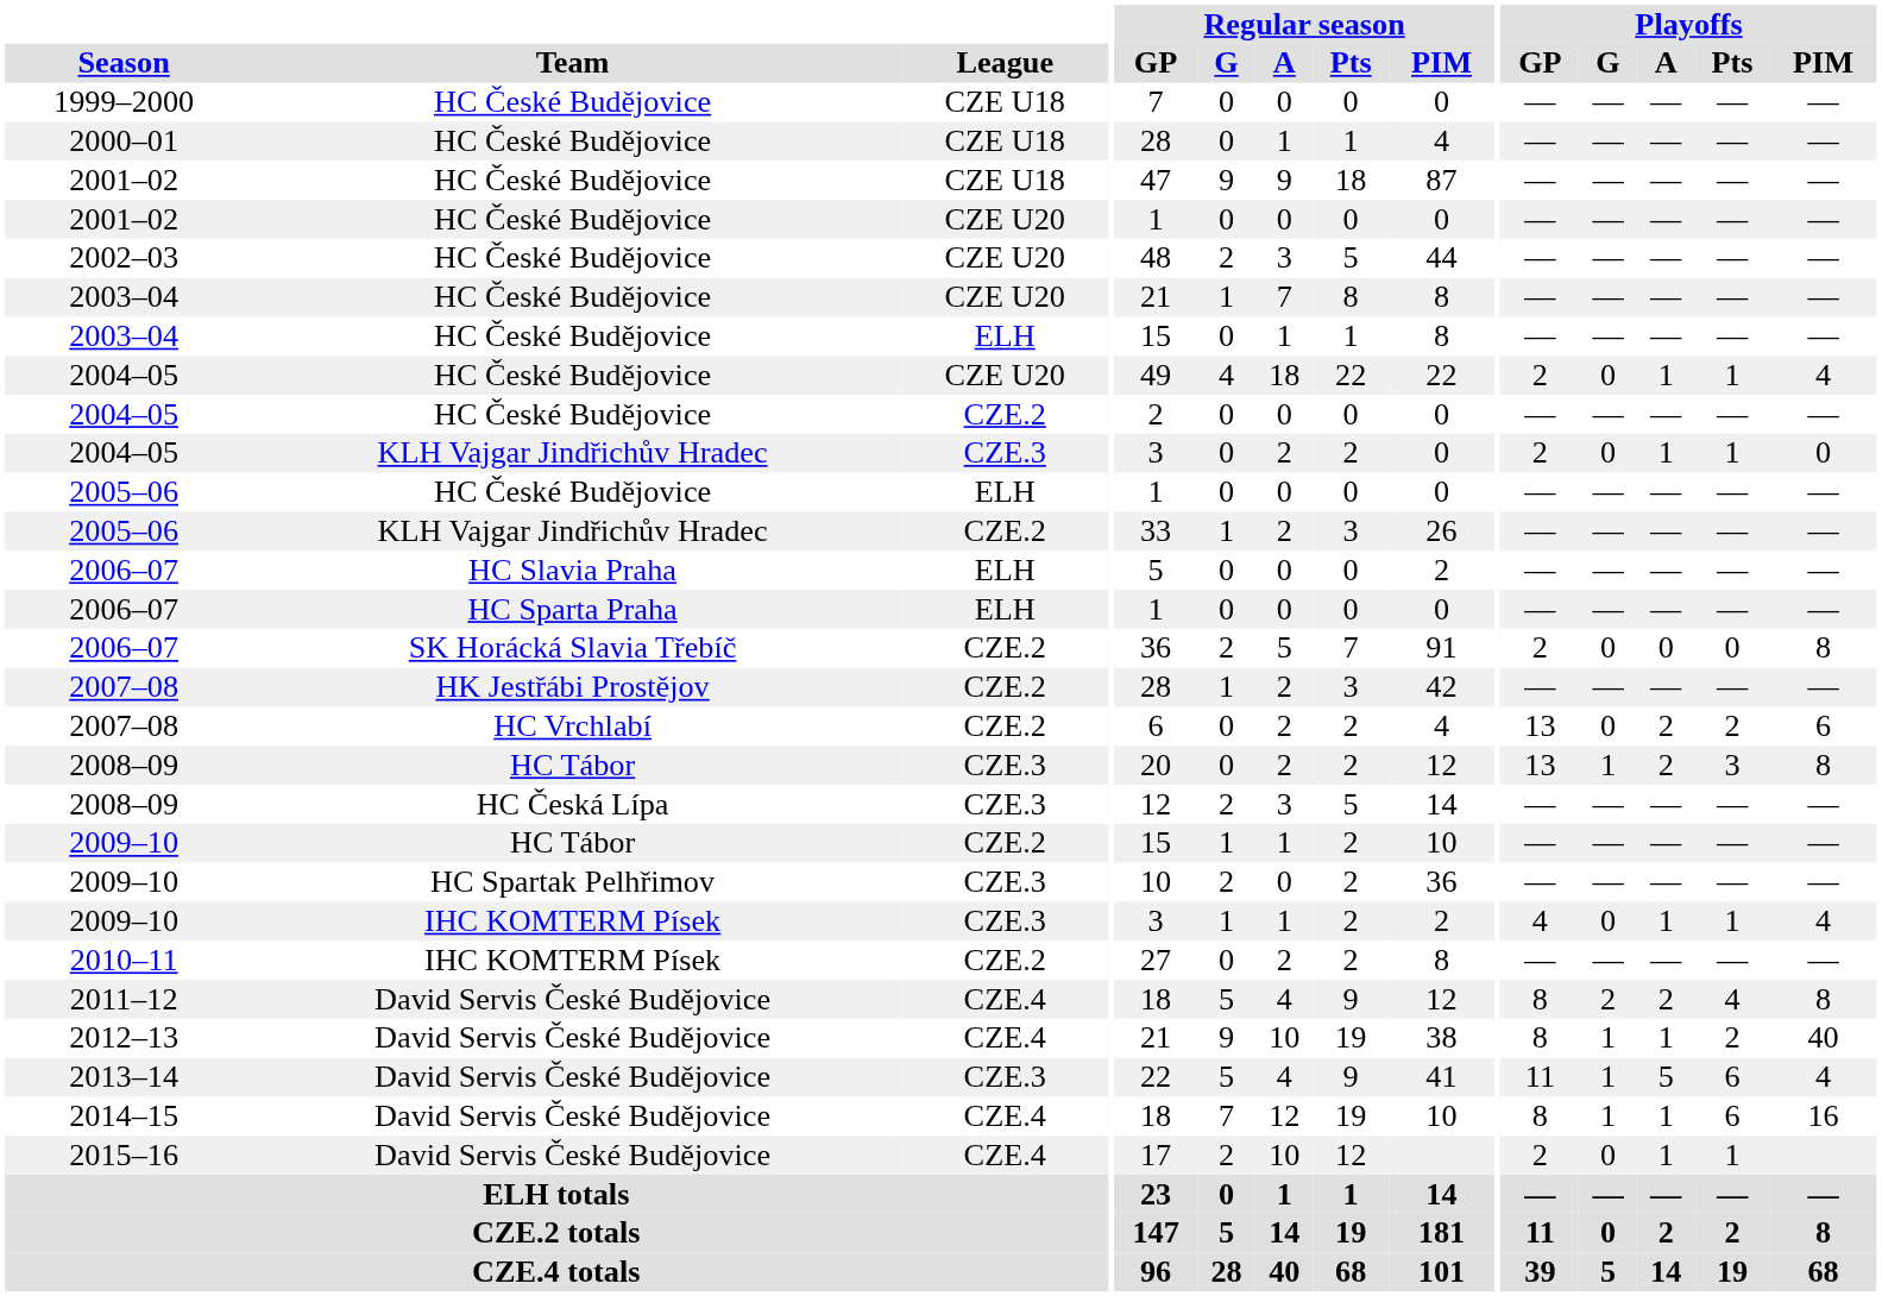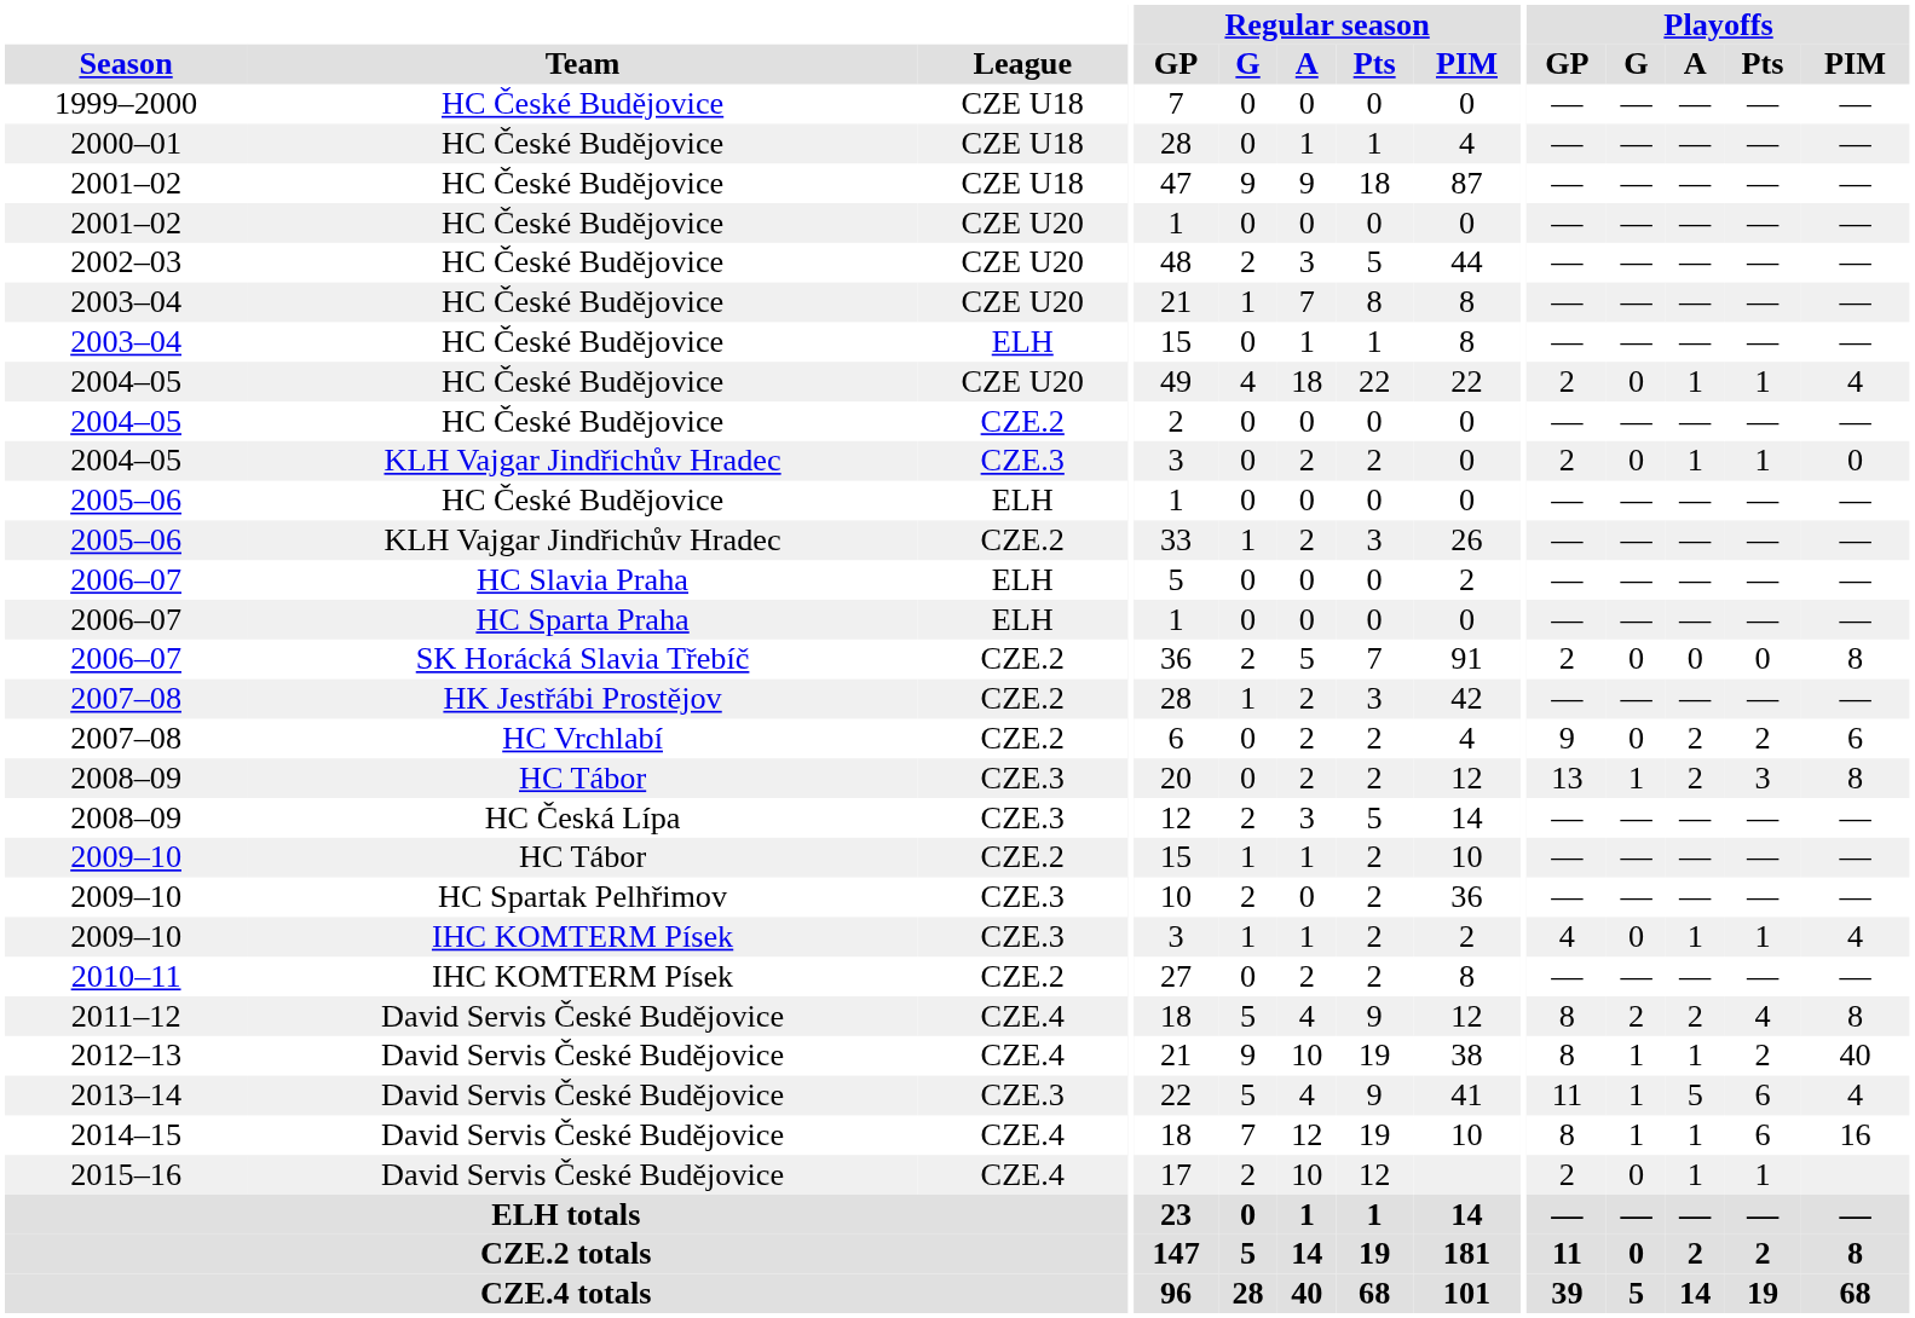2007–08 / HC Vrchlabí | Playoffs / GP: 13 -> 9
